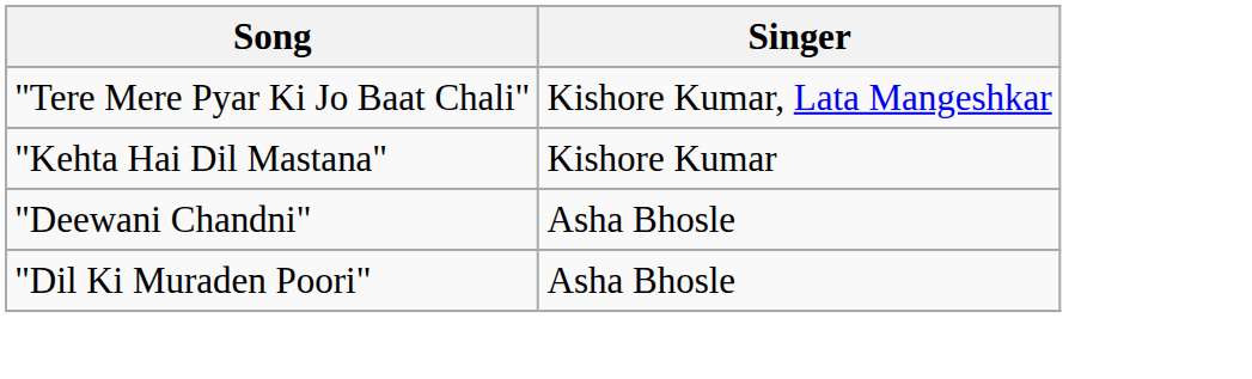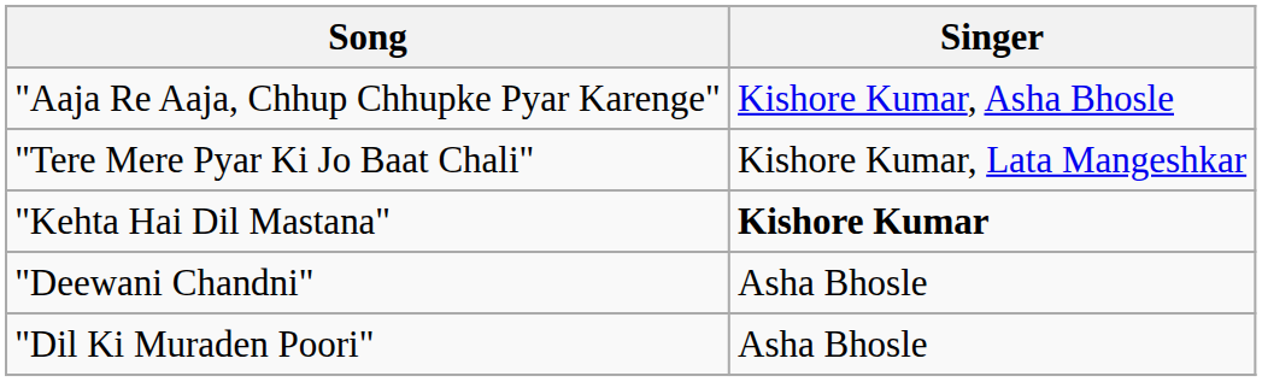+ row: "Aaja Re Aaja, Chhup Chhupke Pyar Karenge" | Kishore Kumar, Asha Bhosle
"Kehta Hai Dil Mastana" | Singer: normal -> bold
